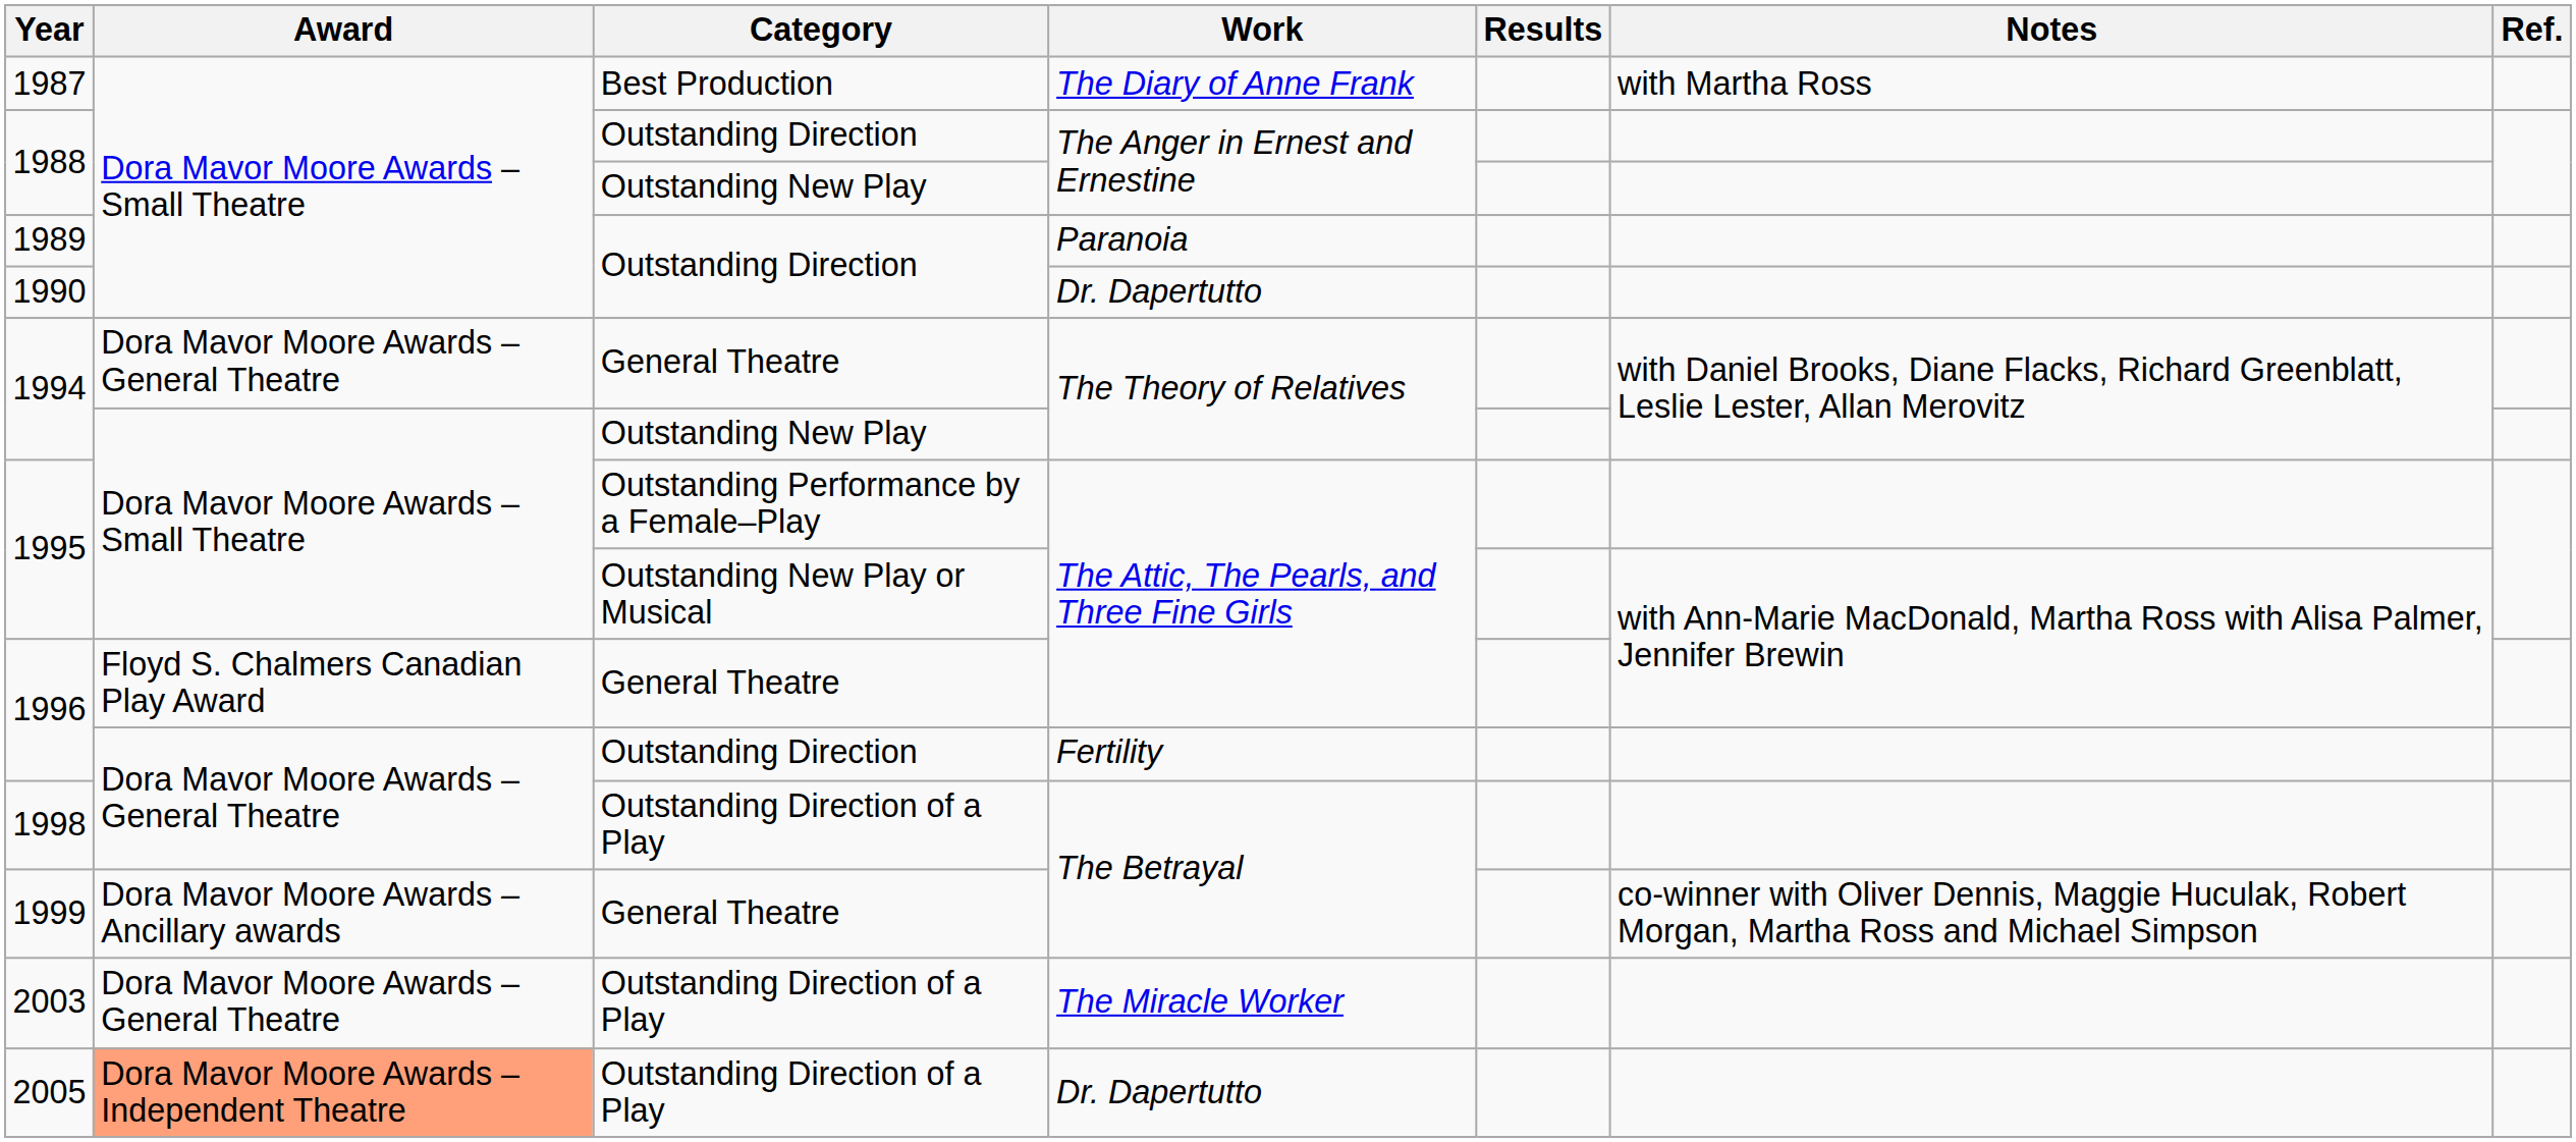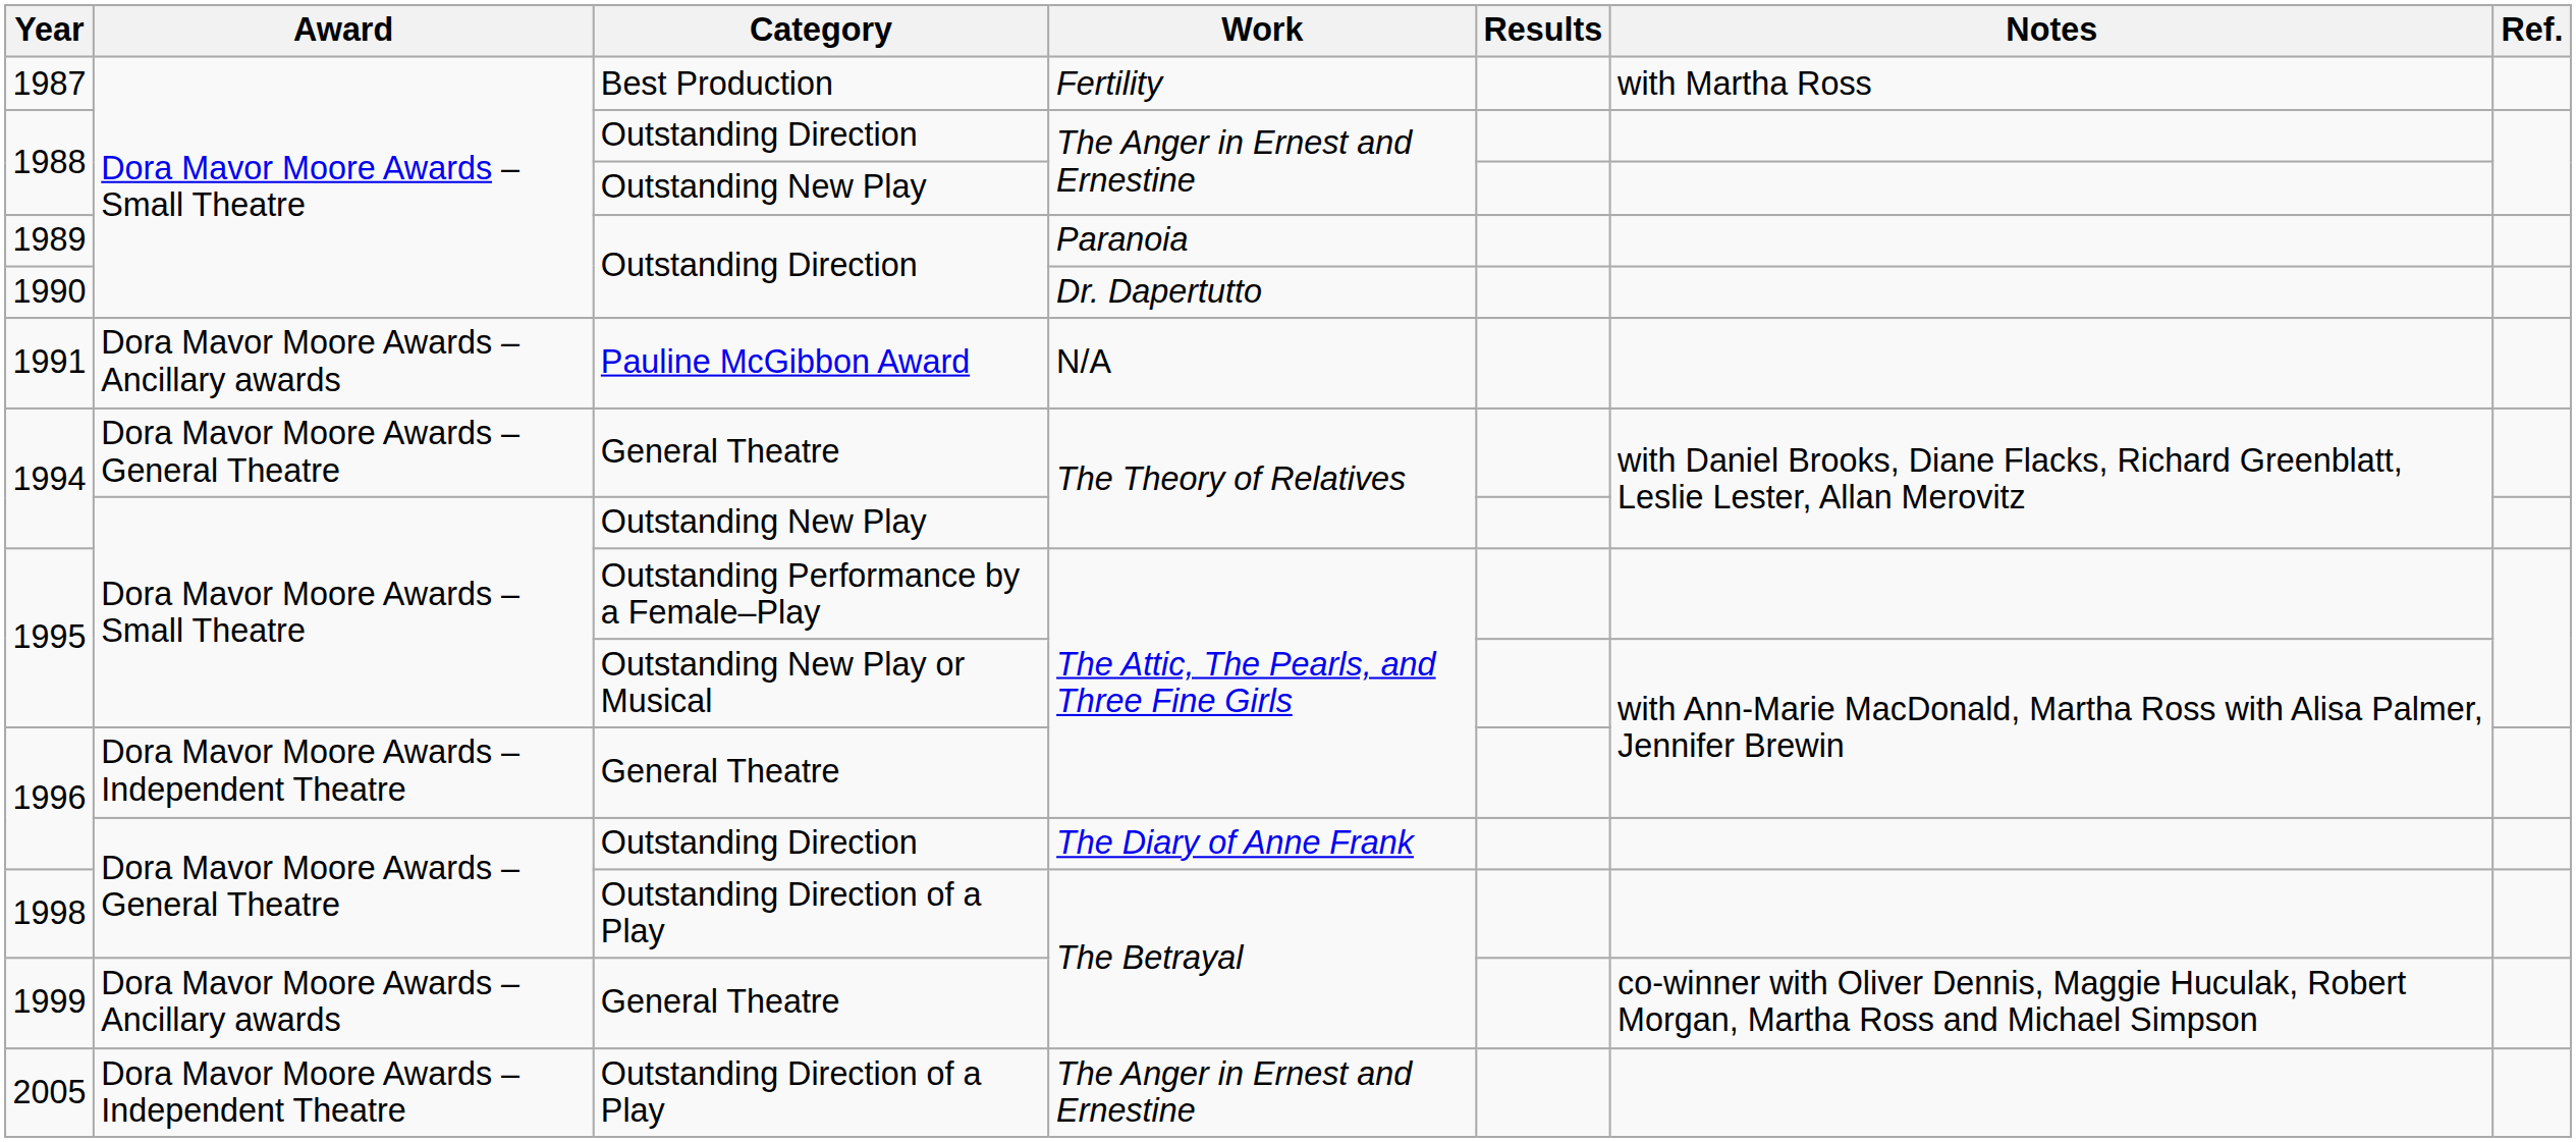1987 | Work: The Diary of Anne Frank -> Fertility
+ row: 1991 | Dora Mavor Moore Awards – Ancillary awards | Pauline McGibbon Award | N/A
1996 / General Theatre | Award: Floyd S. Chalmers Canadian Play Award -> Dora Mavor Moore Awards – Independent Theatre
1996 / Outstanding Direction | Work: Fertility -> The Diary of Anne Frank
- row: 2003 | Dora Mavor Moore Awards – General Theatre | Outstanding Direction of a Play | The Miracle Worker
2005 | Award: lightsalmon background -> no background
2005 | Work: Dr. Dapertutto -> The Anger in Ernest and Ernestine
